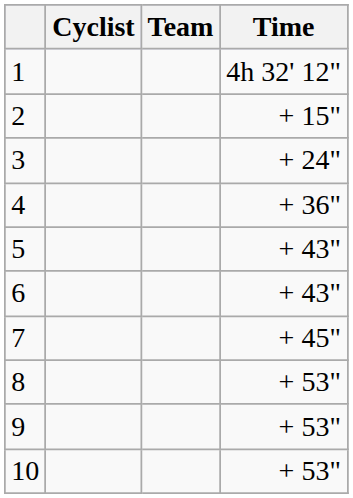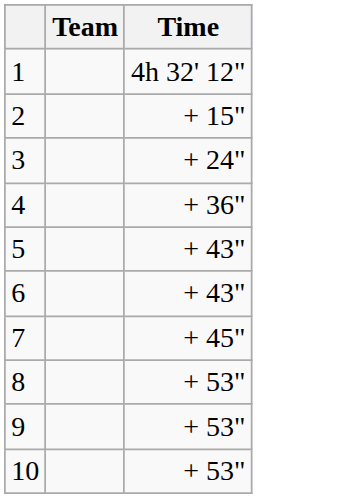- column: Cyclist
